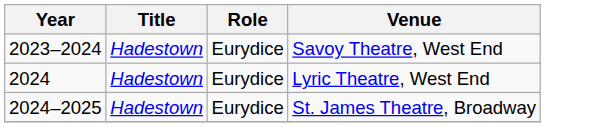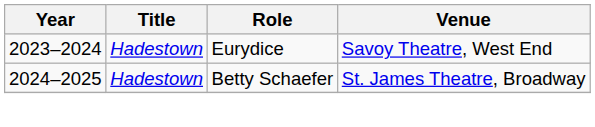- row: 2024 | Hadestown | Eurydice | Lyric Theatre, West End
St. James Theatre, Broadway | Role: Eurydice -> Betty Schaefer
